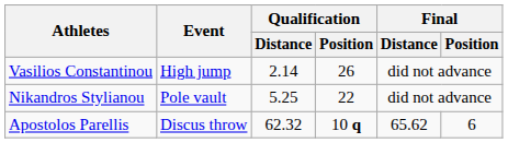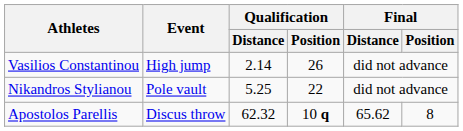Apostolos Parellis | Final / Position: 6 -> 8
